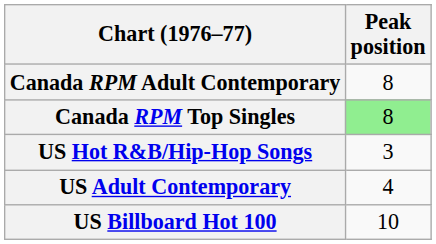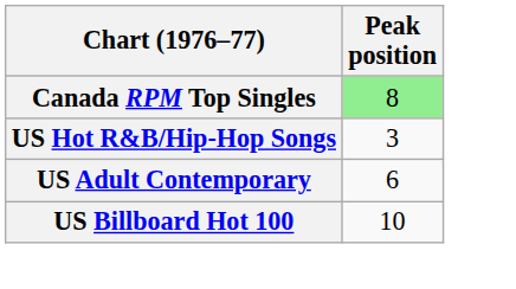- row: Canada RPM Adult Contemporary | 8
US Adult Contemporary | Peak position: 4 -> 6
